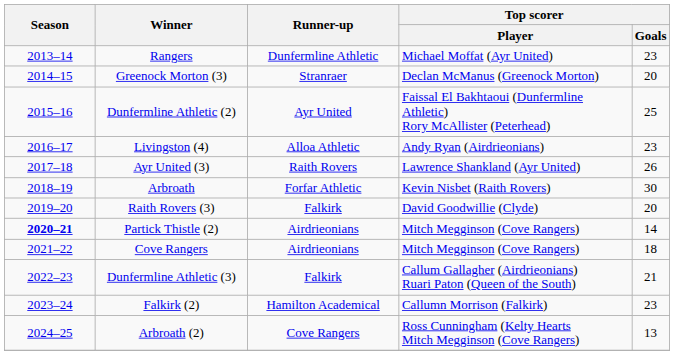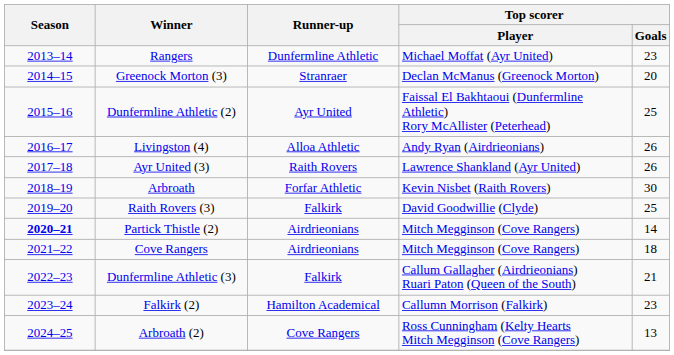Livingston (4) | Top scorer / Goals: 23 -> 26
Raith Rovers (3) | Top scorer / Goals: 20 -> 25
